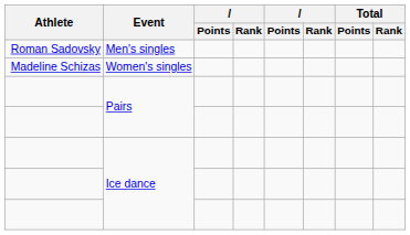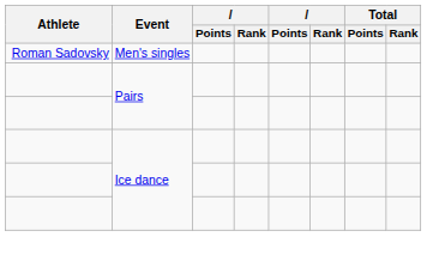- row: Madeline Schizas | Women's singles
